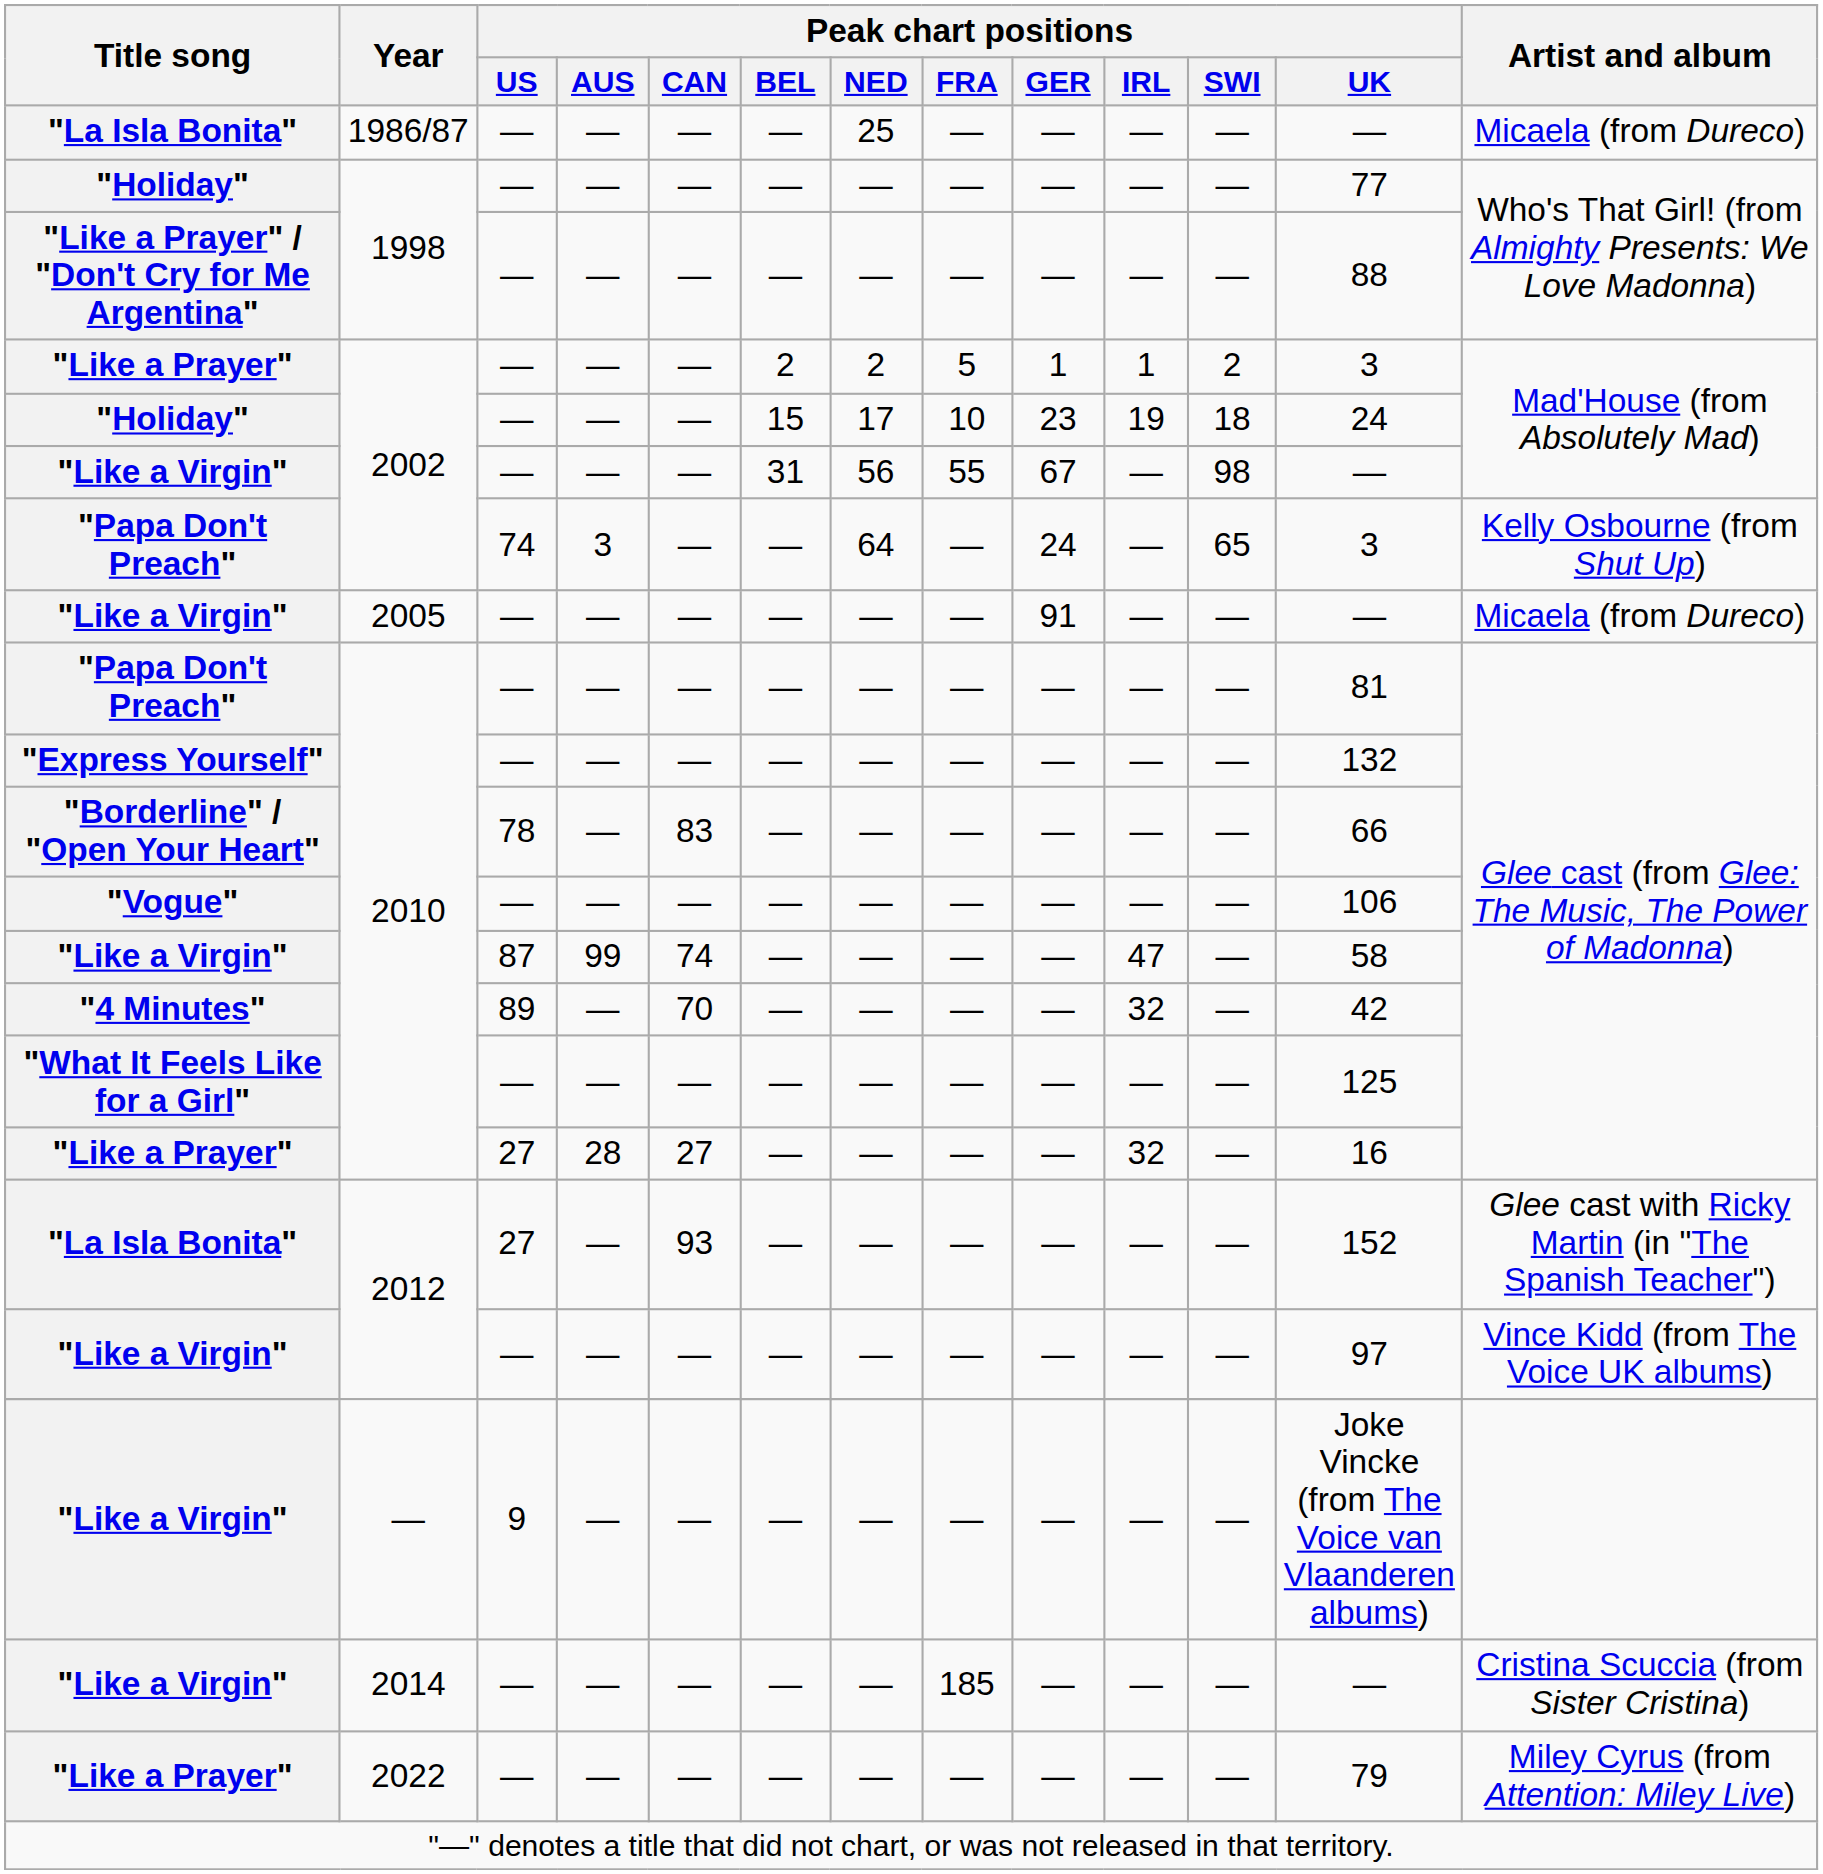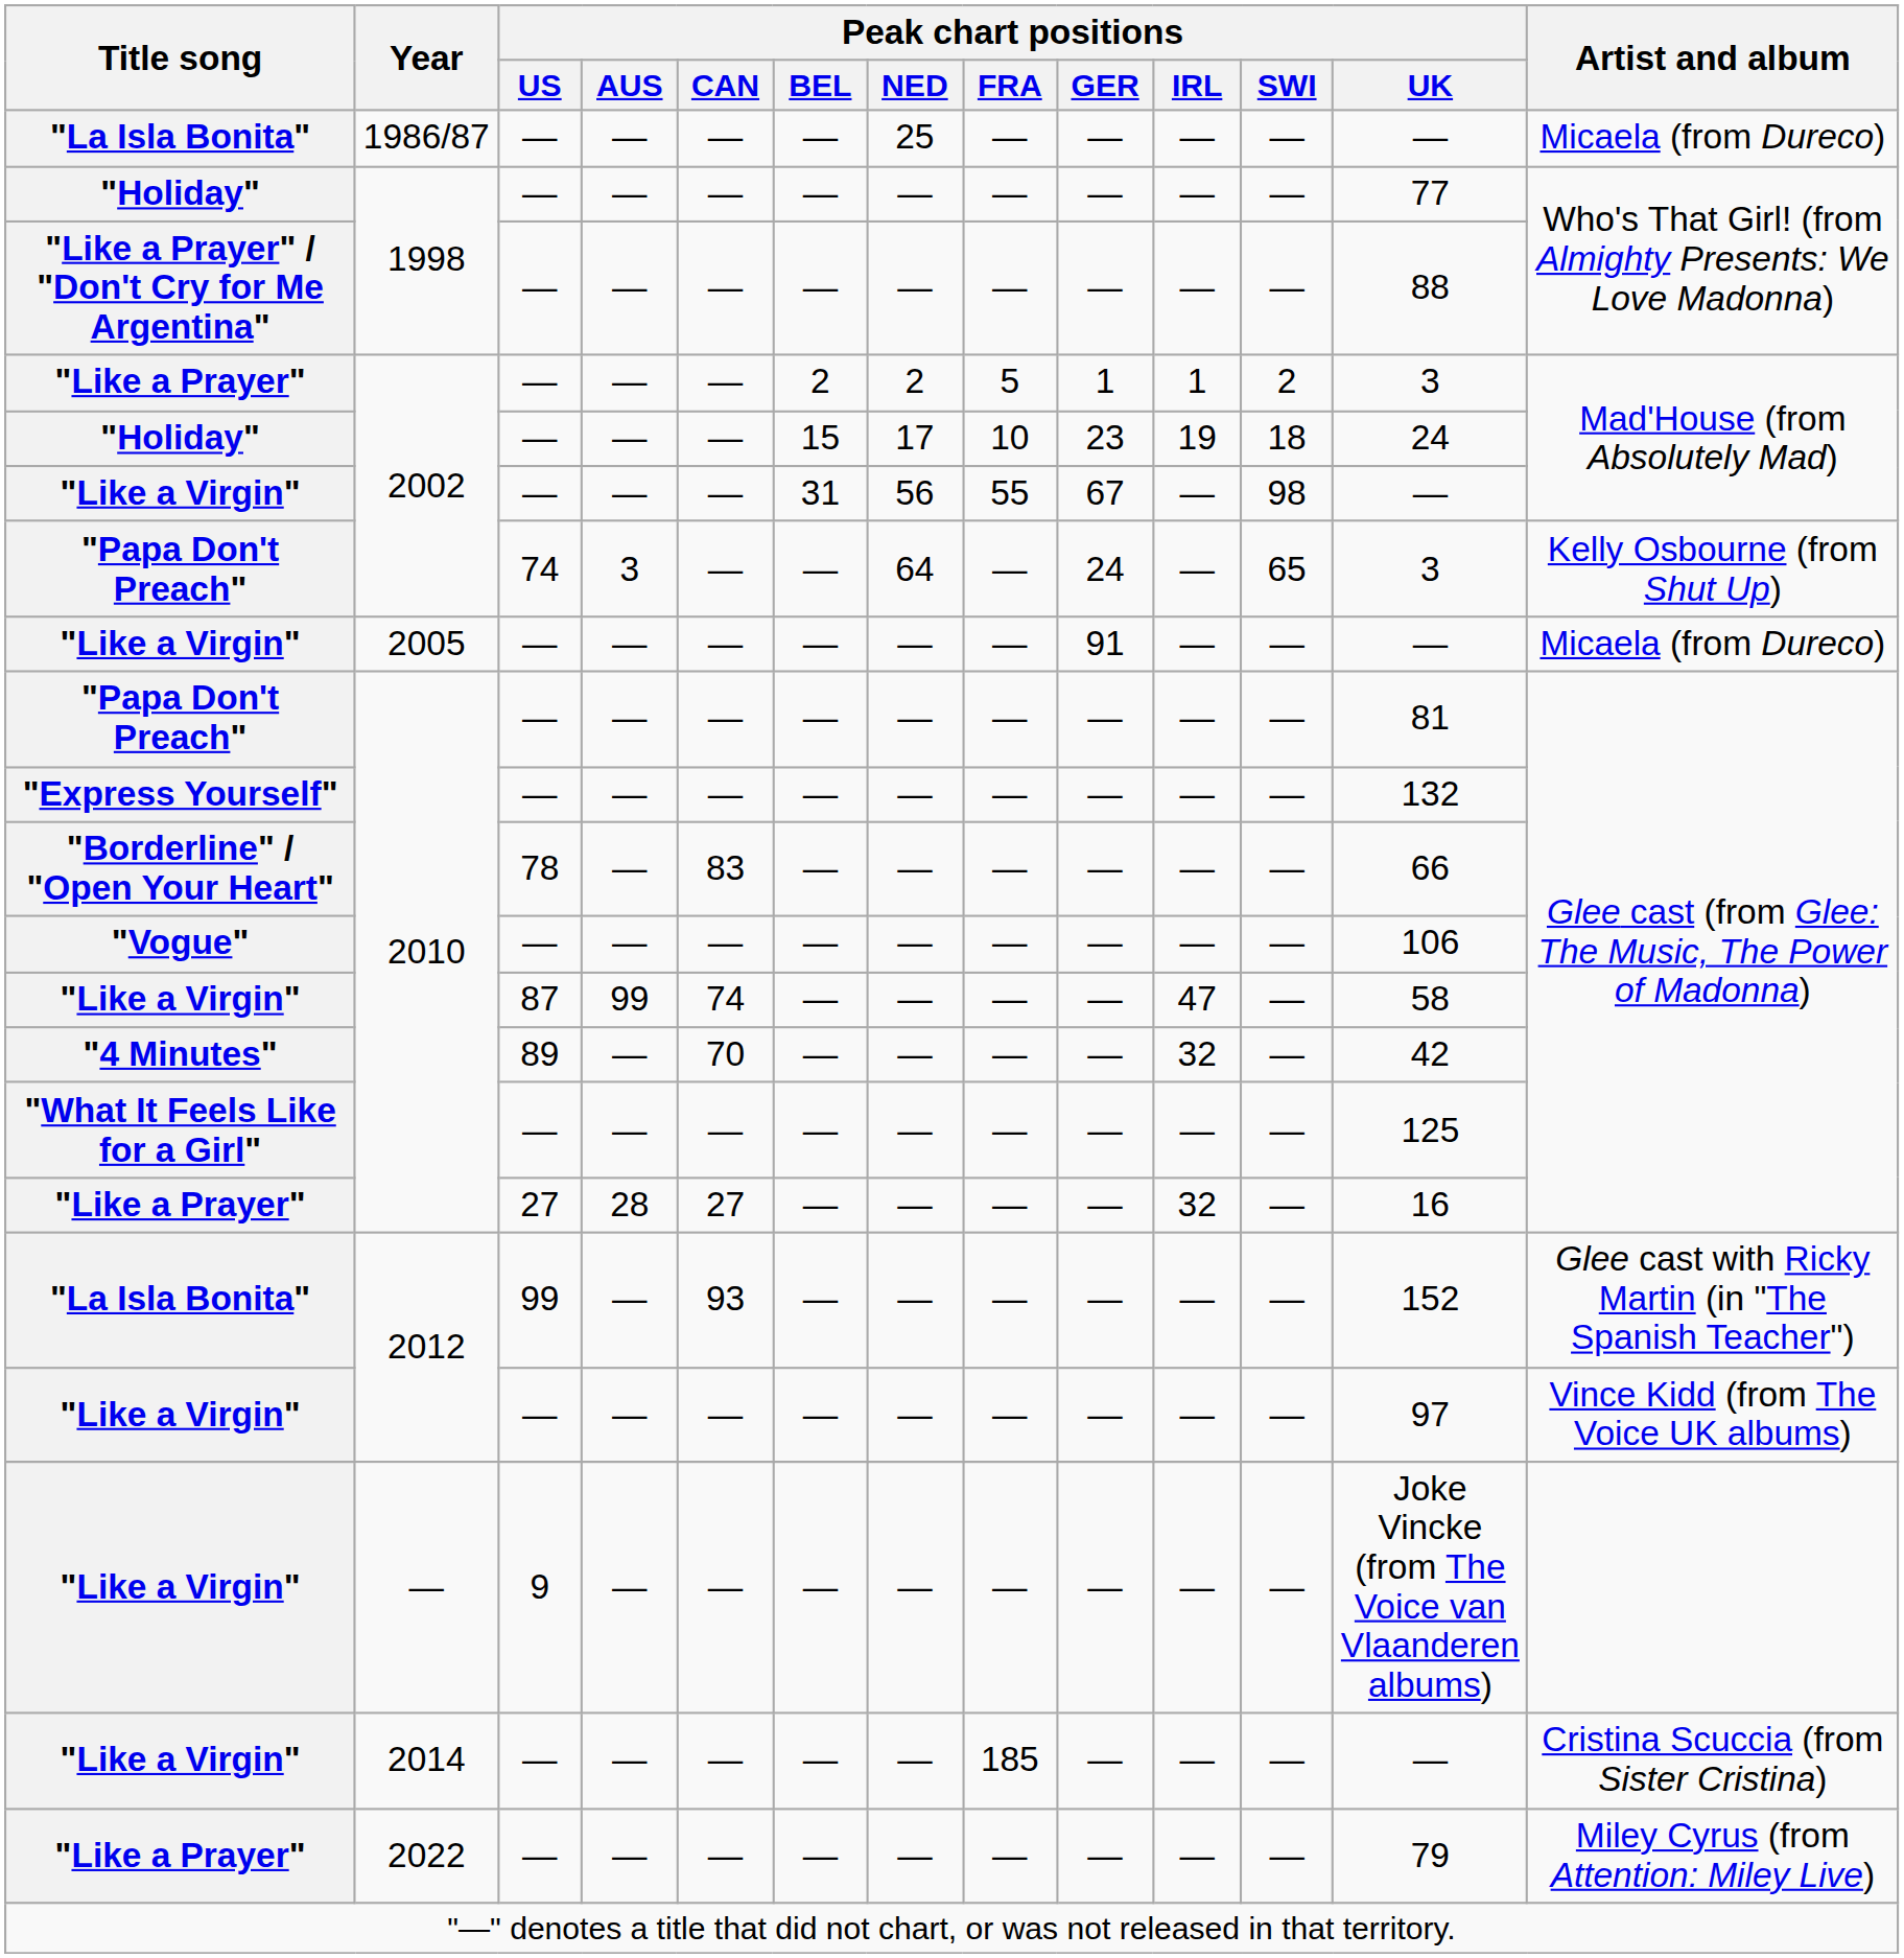"La Isla Bonita" / 2012 | Peak chart positions / US: 27 -> 99
